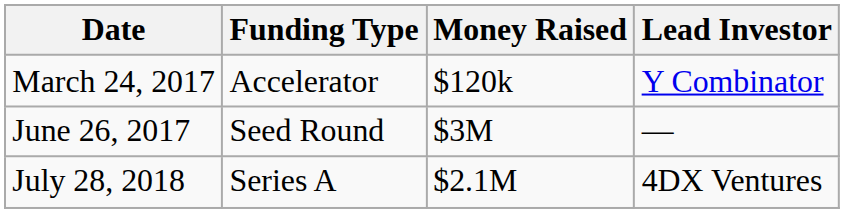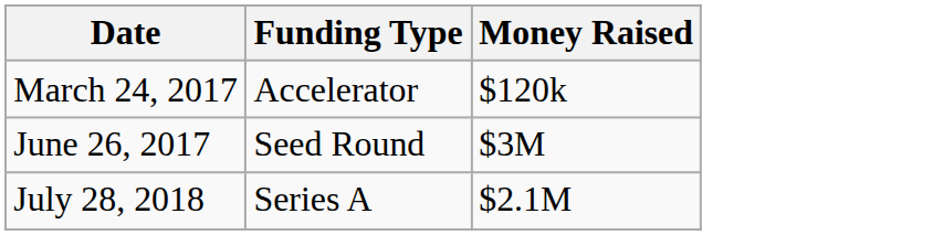- column: Lead Investor | Y Combinator | — | 4DX Ventures
